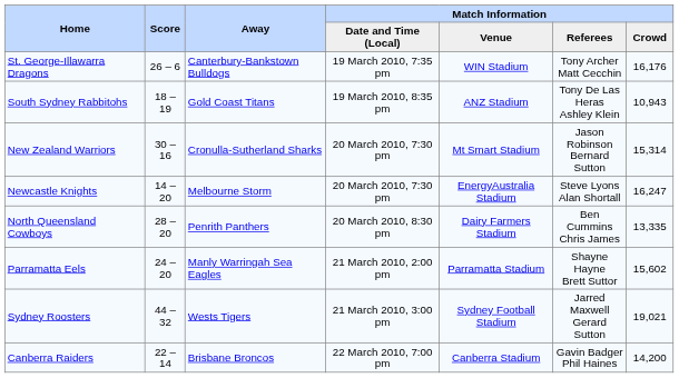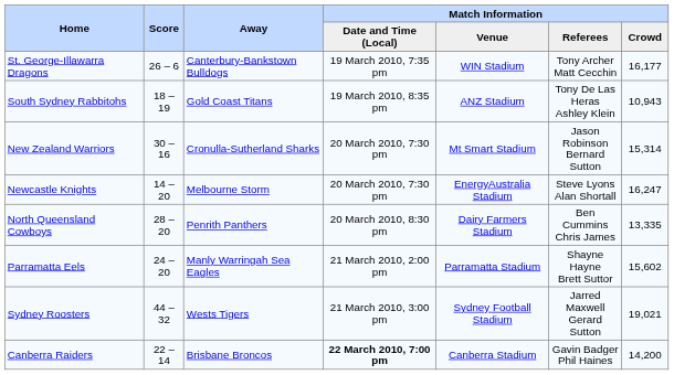St. George-Illawarra Dragons | Match Information / Crowd: 16,176 -> 16,177
Canberra Raiders | Match Information / Date and Time (Local): normal -> bold
